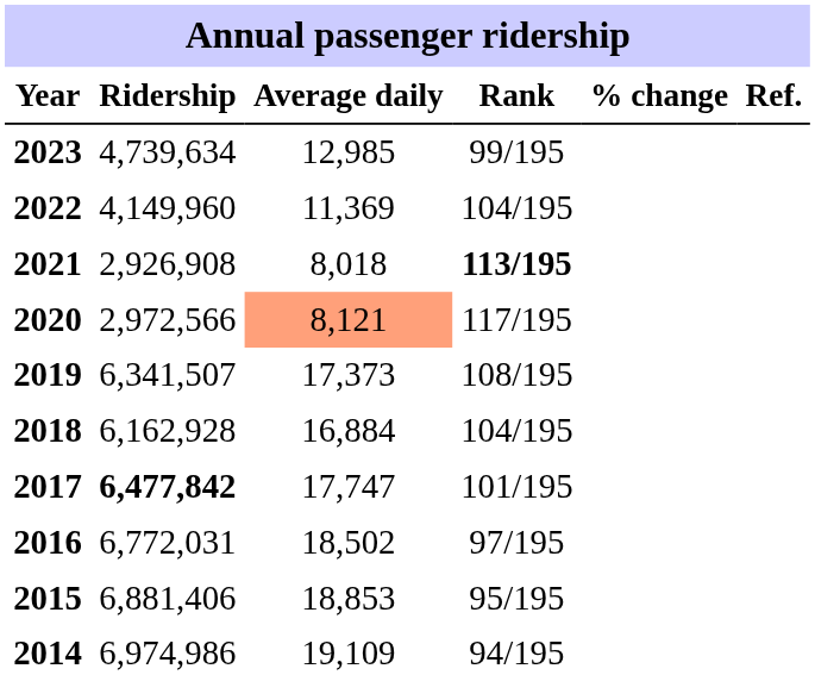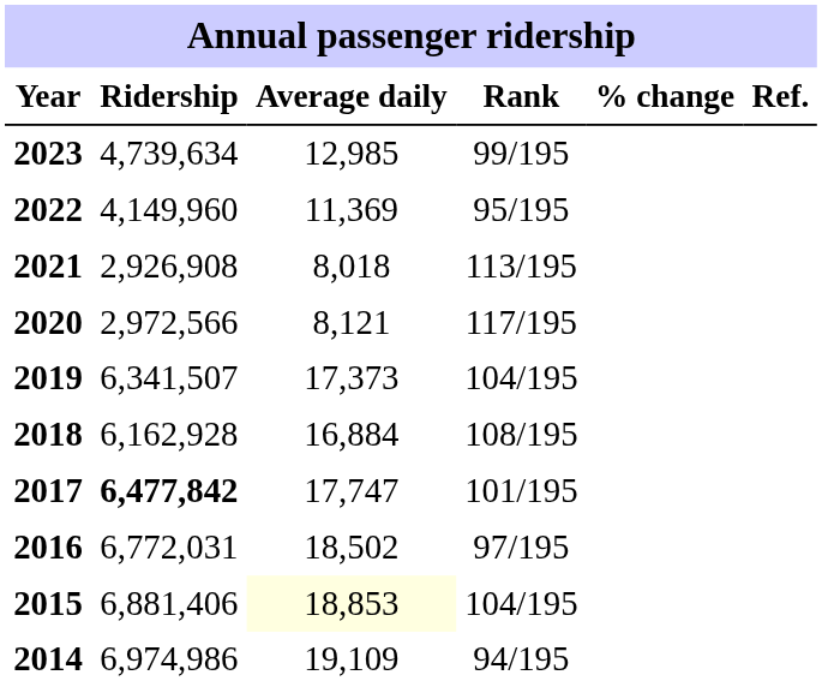2022 | Rank: 104/195 -> 95/195
2021 | Rank: bold -> normal
2020 | Average daily: lightsalmon background -> no background
2019 | Rank: 108/195 -> 104/195
2018 | Rank: 104/195 -> 108/195
2015 | Average daily: no background -> lightyellow background
2015 | Rank: 95/195 -> 104/195
